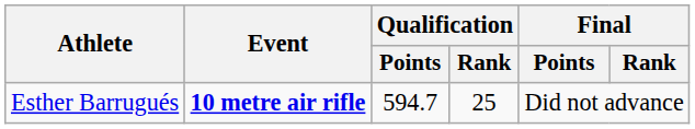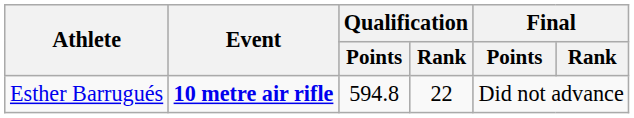Esther Barrugués | Qualification / Points: 594.7 -> 594.8
Esther Barrugués | Qualification / Rank: 25 -> 22
